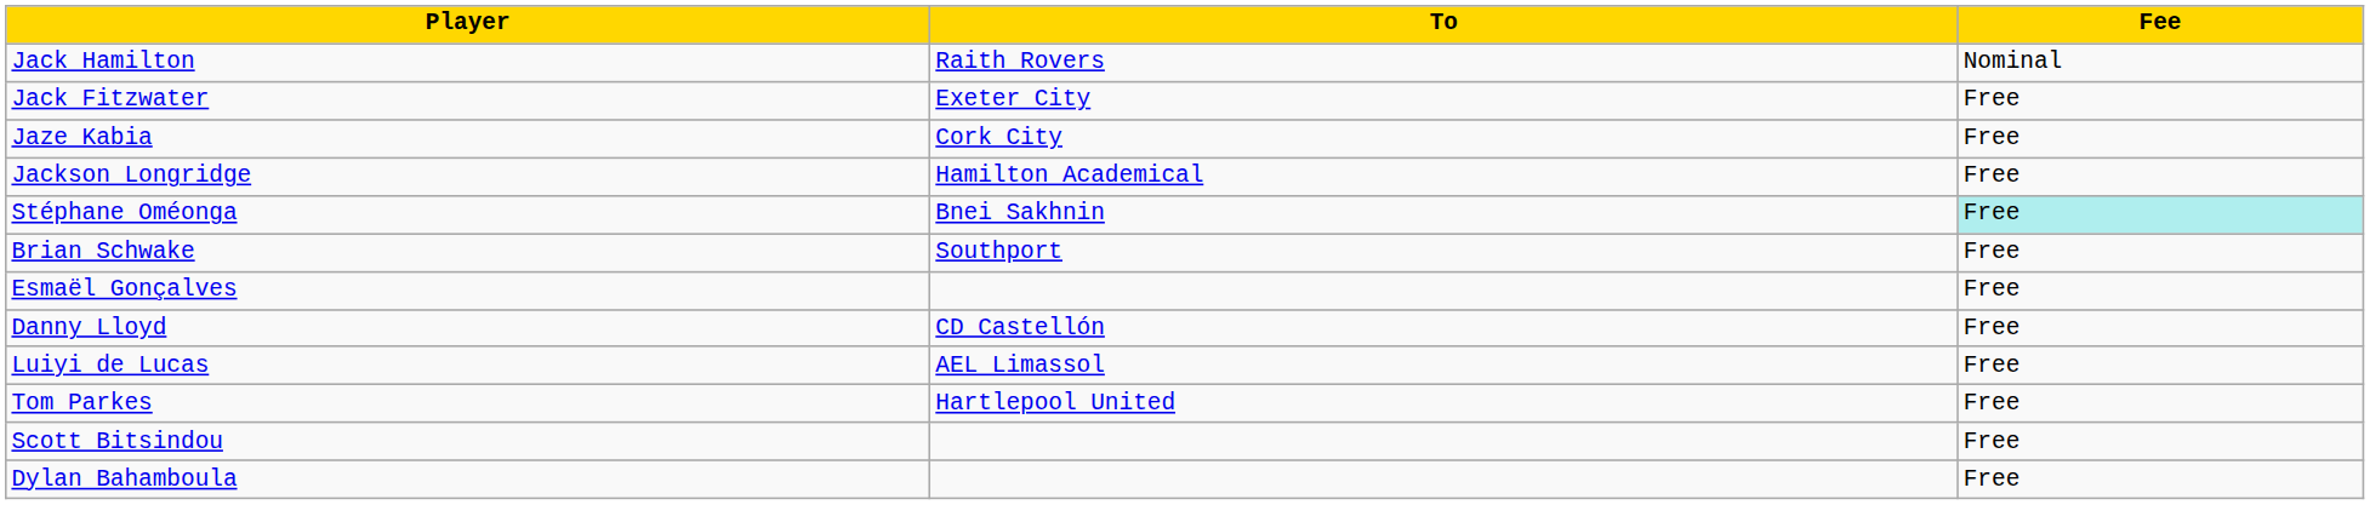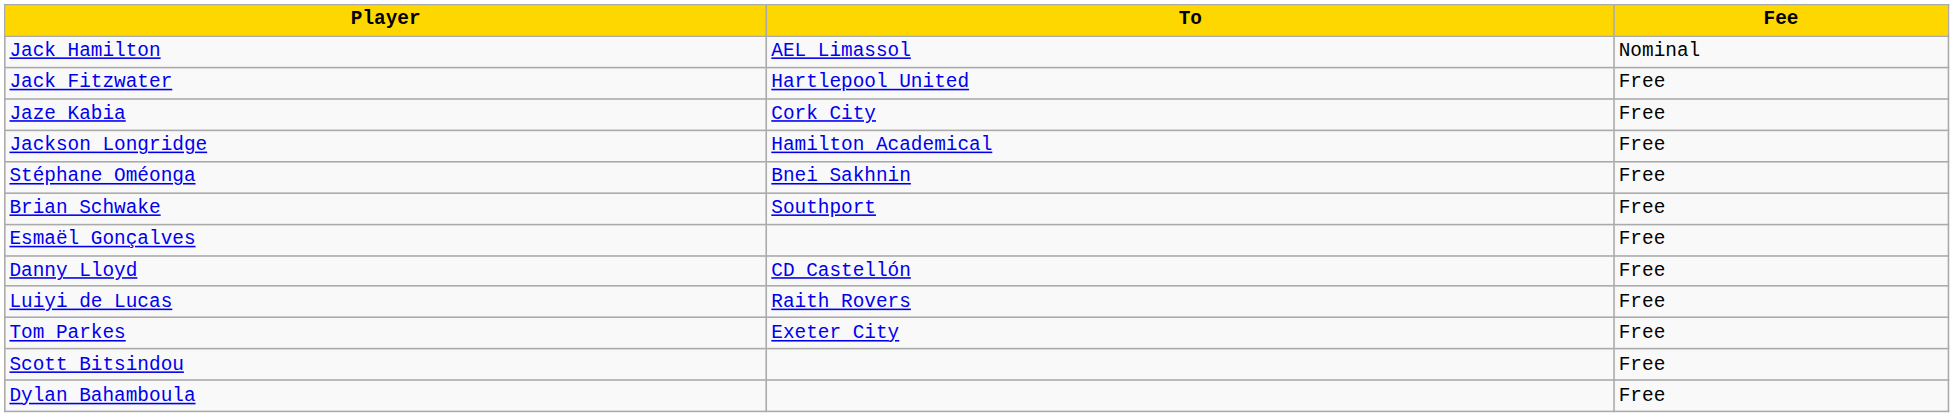Jack Hamilton | To: Raith Rovers -> AEL Limassol
Jack Fitzwater | To: Exeter City -> Hartlepool United
Stéphane Oméonga | Fee: paleturquoise background -> no background
Luiyi de Lucas | To: AEL Limassol -> Raith Rovers
Tom Parkes | To: Hartlepool United -> Exeter City
